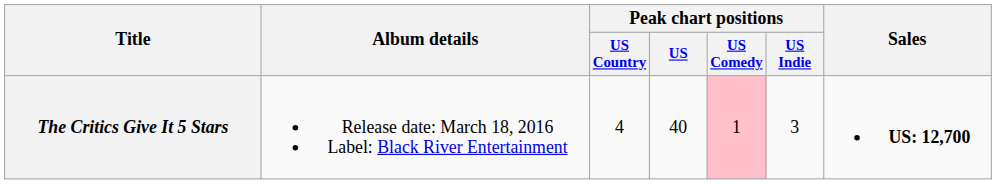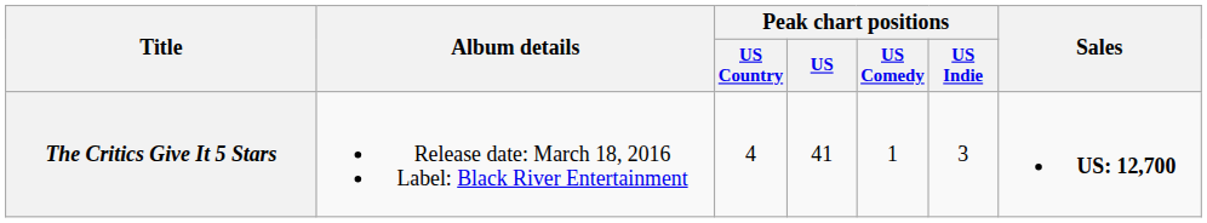The Critics Give It 5 Stars | Peak chart positions / US: 40 -> 41
The Critics Give It 5 Stars | Peak chart positions / US Comedy: pink background -> no background
